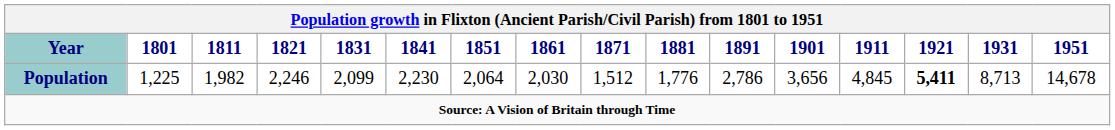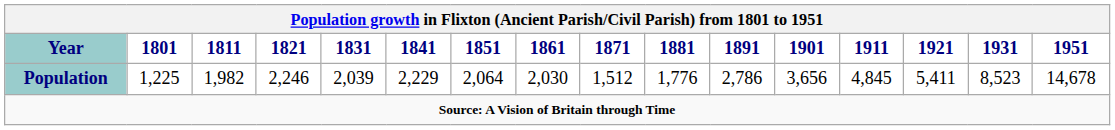Population | 1831: 2,099 -> 2,039
Population | 1841: 2,230 -> 2,229
Population | 1921: bold -> normal
Population | 1931: 8,713 -> 8,523
